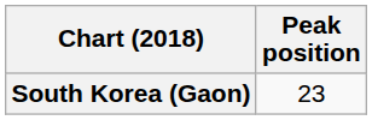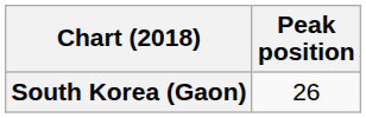South Korea (Gaon) | Peak position: 23 -> 26
